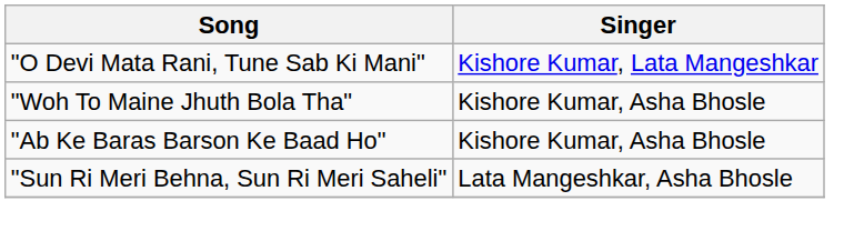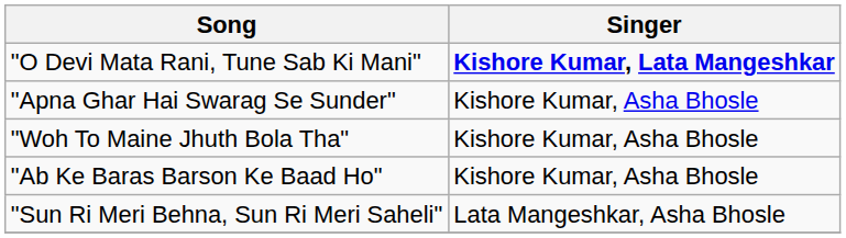"O Devi Mata Rani, Tune Sab Ki Mani" | Singer: normal -> bold
+ row: "Apna Ghar Hai Swarag Se Sunder" | Kishore Kumar, Asha Bhosle
